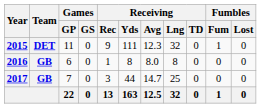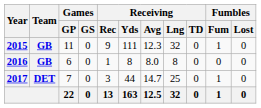2015 | Team: DET -> GB
2017 | Team: GB -> DET
2017 | Fumbles / Fum: 0 -> 1
